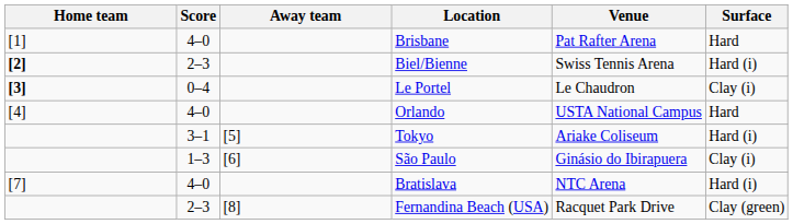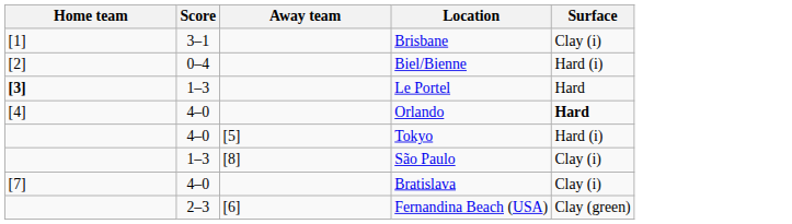- column: Venue | Pat Rafter Arena | Swiss Tennis Arena | Le Chaudron | USTA National Campus | Ariake Coliseum | Ginásio do Ibirapuera | NTC Arena | Racquet Park Drive
Brisbane | Score: 4–0 -> 3–1
Brisbane | Surface: Hard -> Clay (i)
Biel/Bienne | Home team: bold -> normal
Biel/Bienne | Score: 2–3 -> 0–4
Le Portel | Score: 0–4 -> 1–3
Le Portel | Surface: Clay (i) -> Hard
Orlando | Surface: normal -> bold
Tokyo | Score: 3–1 -> 4–0
São Paulo | Away team: [6] -> [8]
Bratislava | Surface: Hard (i) -> Clay (i)
Fernandina Beach (USA) | Away team: [8] -> [6]
